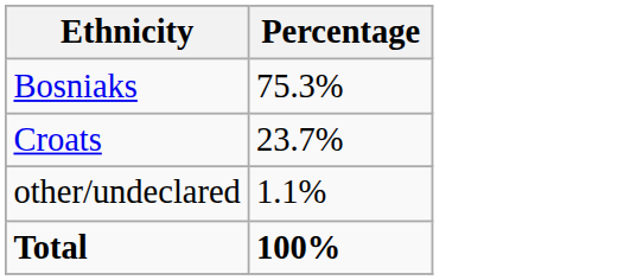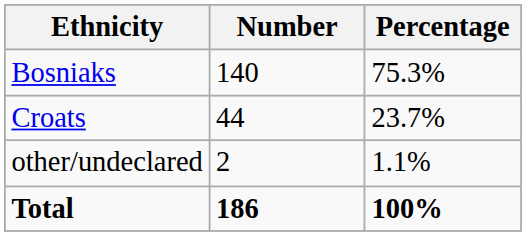+ column: Number | 140 | 44 | 2 | 186
